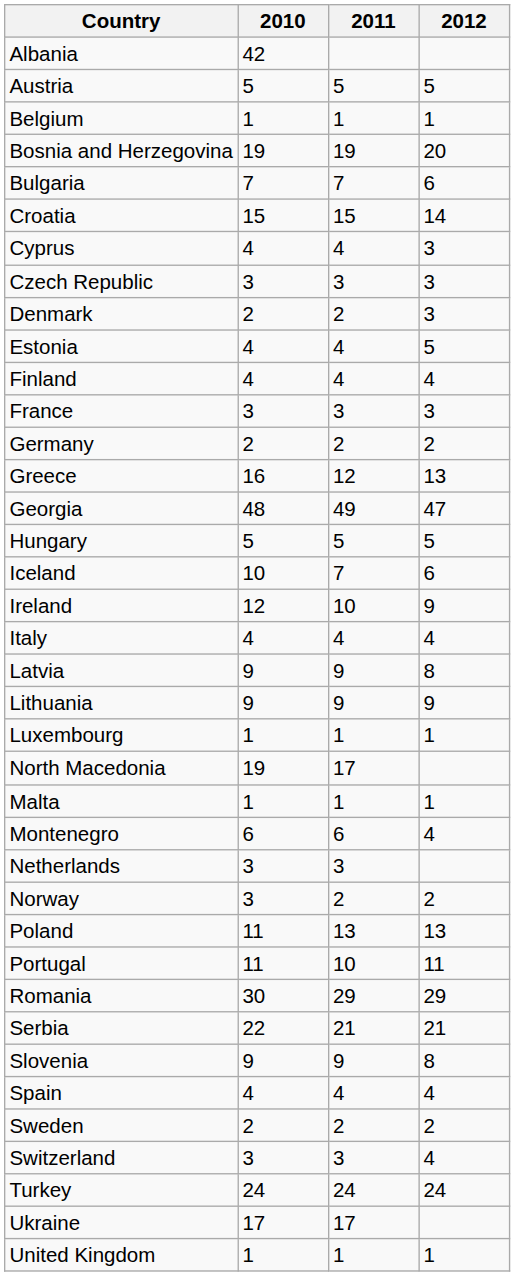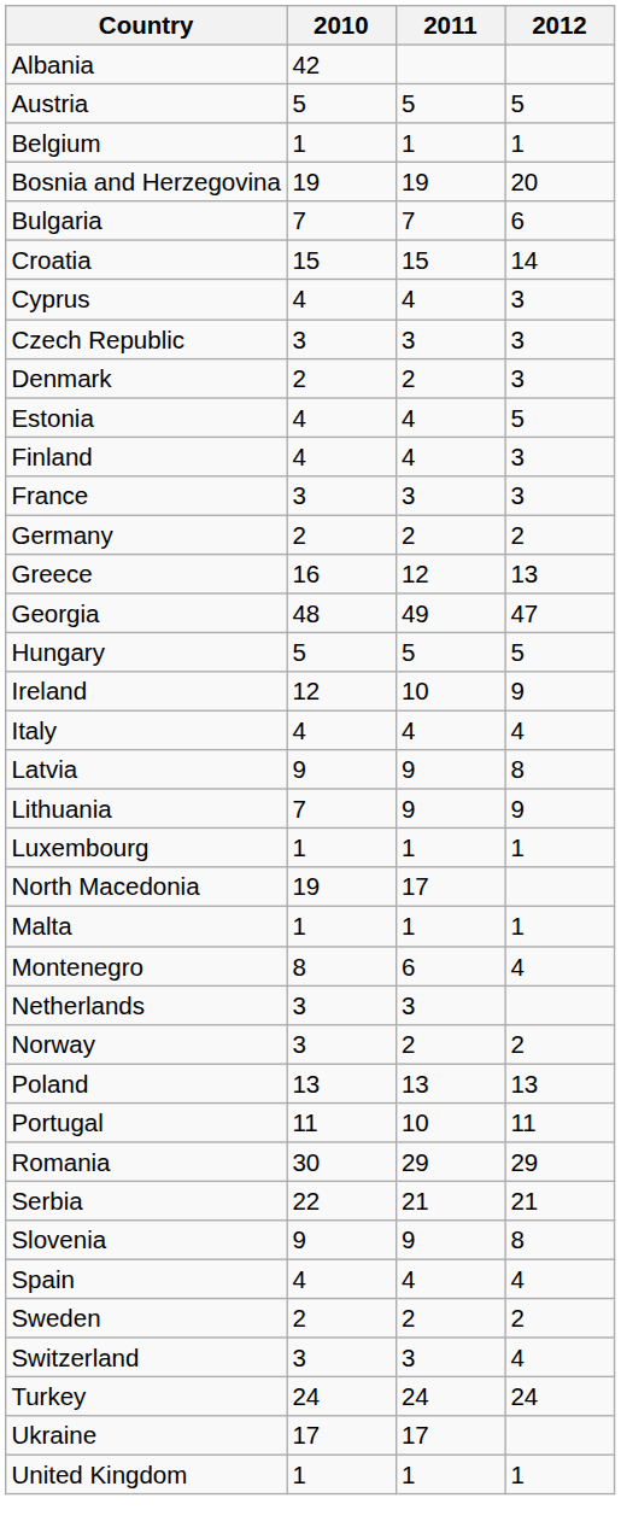Finland | 2012: 4 -> 3
- row: Iceland | 10 | 7 | 6
Lithuania | 2010: 9 -> 7
Montenegro | 2010: 6 -> 8
Poland | 2010: 11 -> 13
